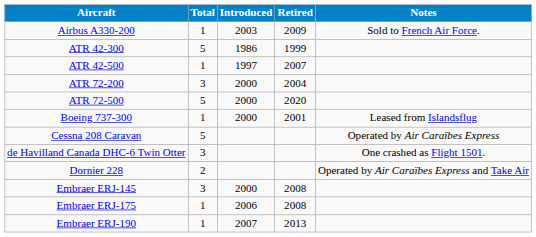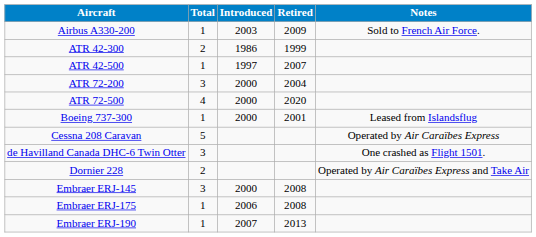ATR 42-300 | Total: 5 -> 2
ATR 72-500 | Total: 5 -> 4
